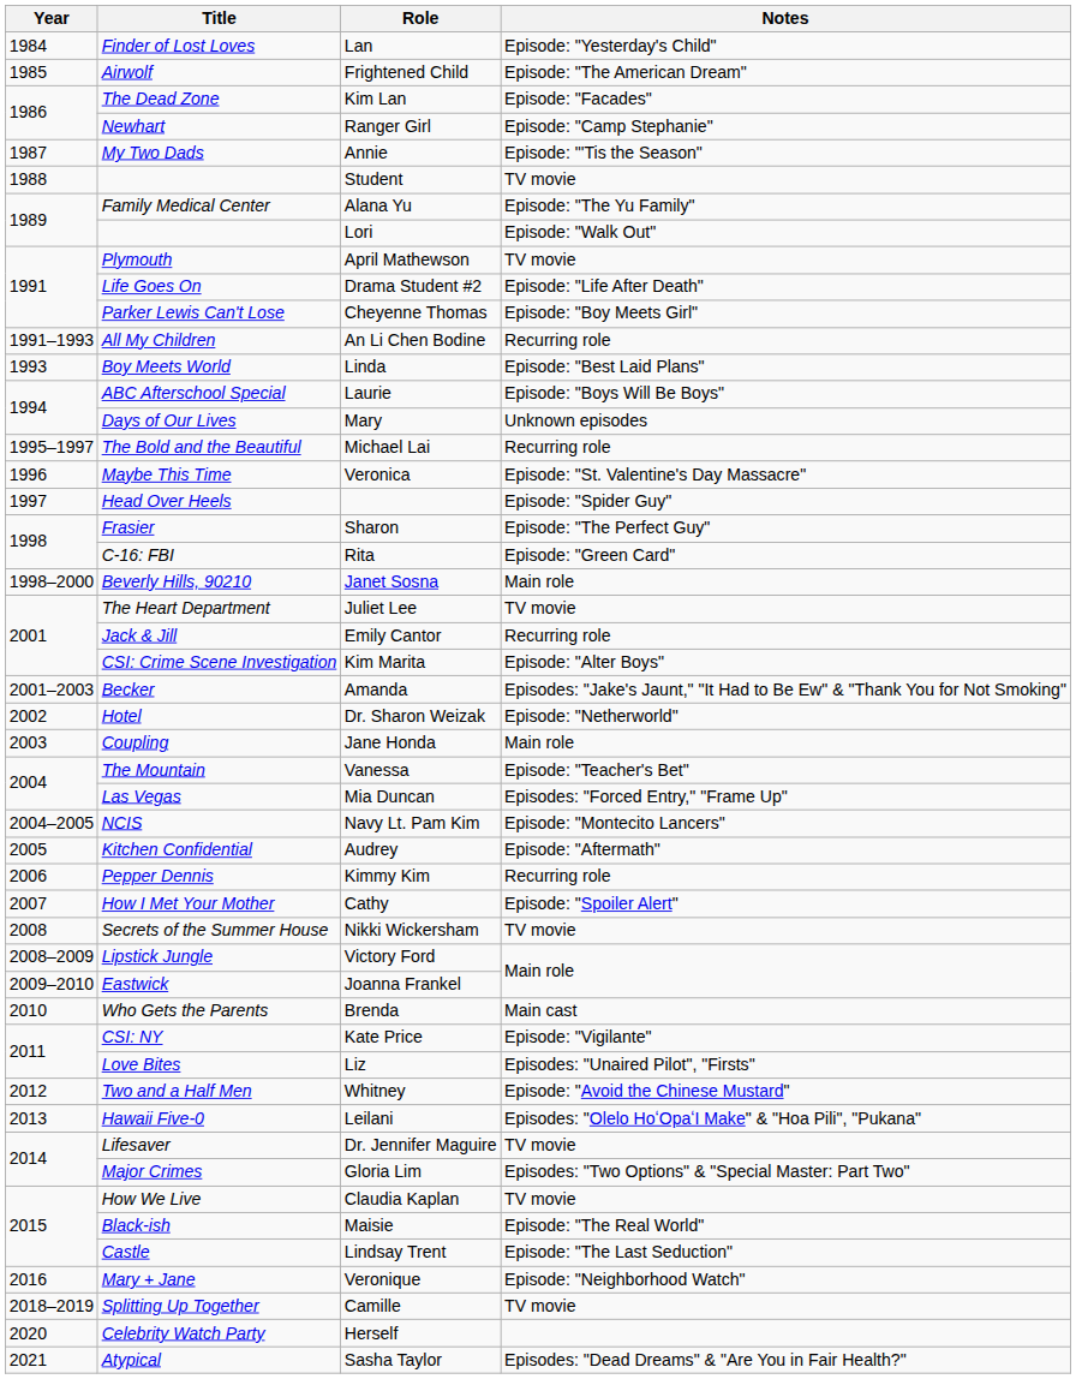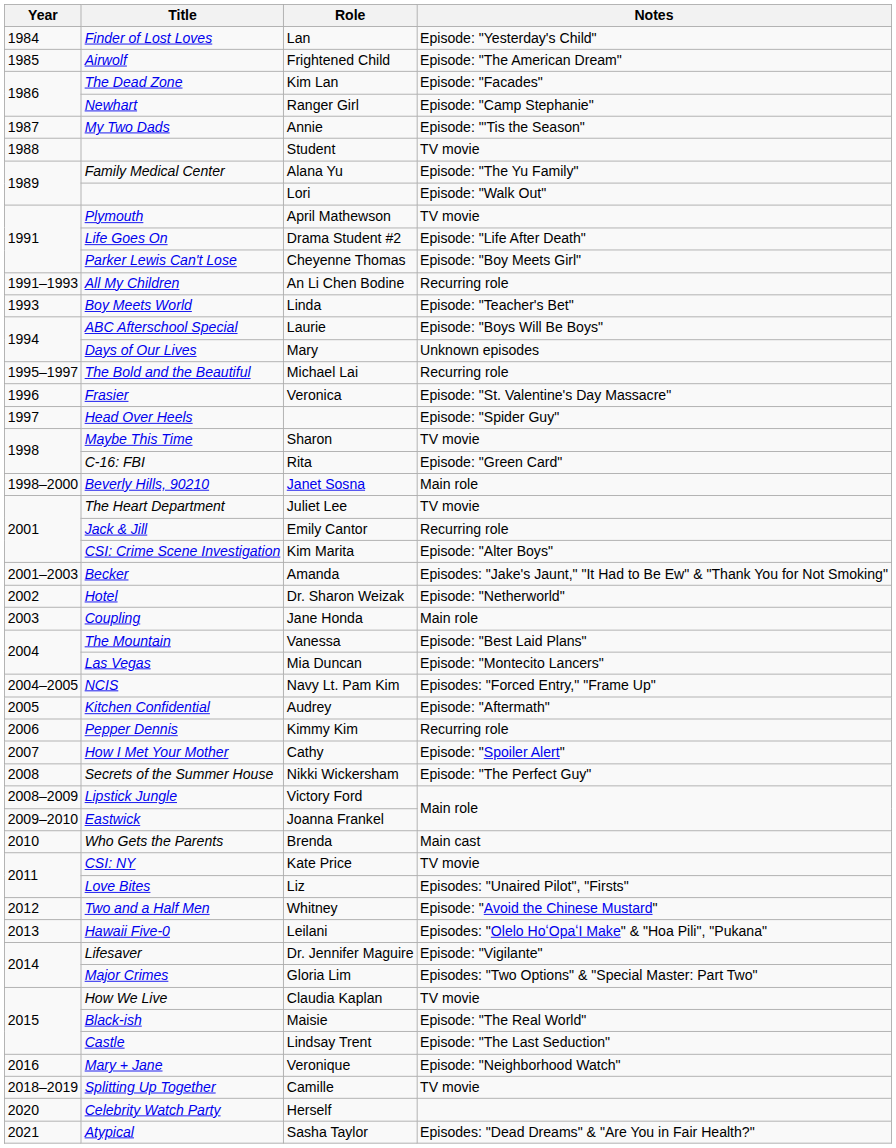Linda | Notes: Episode: "Best Laid Plans" -> Episode: "Teacher's Bet"
Veronica | Title: Maybe This Time -> Frasier
Sharon | Title: Frasier -> Maybe This Time
Sharon | Notes: Episode: "The Perfect Guy" -> TV movie
Vanessa | Notes: Episode: "Teacher's Bet" -> Episode: "Best Laid Plans"
Mia Duncan | Notes: Episodes: "Forced Entry," "Frame Up" -> Episode: "Montecito Lancers"
Navy Lt. Pam Kim | Notes: Episode: "Montecito Lancers" -> Episodes: "Forced Entry," "Frame Up"
Nikki Wickersham | Notes: TV movie -> Episode: "The Perfect Guy"
Kate Price | Notes: Episode: "Vigilante" -> TV movie
Dr. Jennifer Maguire | Notes: TV movie -> Episode: "Vigilante"
